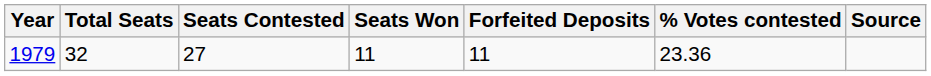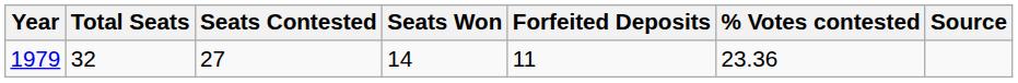1979 | Seats Won: 11 -> 14
